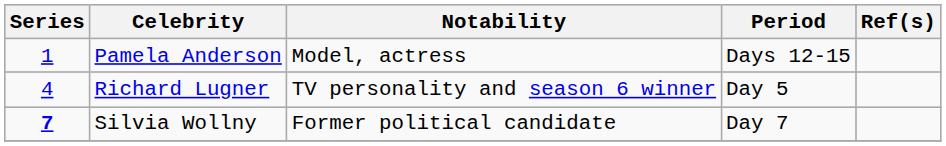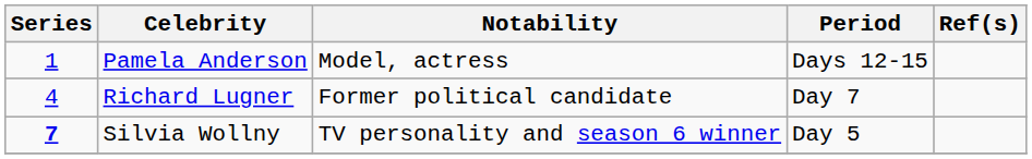Richard Lugner | Notability: TV personality and season 6 winner -> Former political candidate
Richard Lugner | Period: Day 5 -> Day 7
Silvia Wollny | Notability: Former political candidate -> TV personality and season 6 winner
Silvia Wollny | Period: Day 7 -> Day 5
